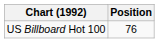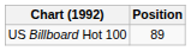US Billboard Hot 100 | Position: 76 -> 89
